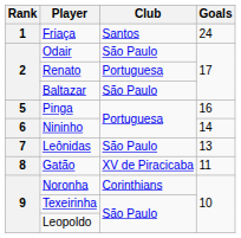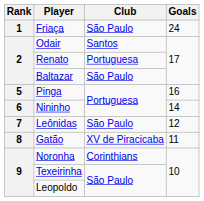Friaça | Club: Santos -> São Paulo
Odair | Club: São Paulo -> Santos
Leônidas | Goals: 13 -> 12
